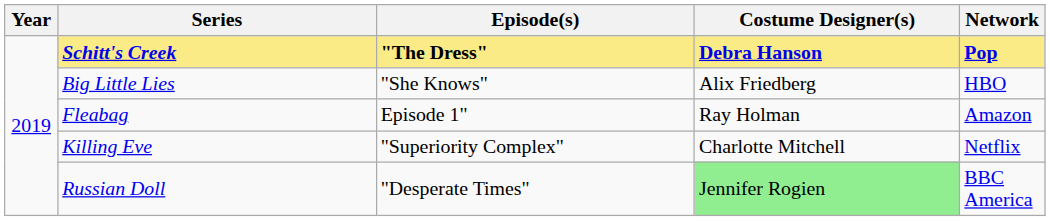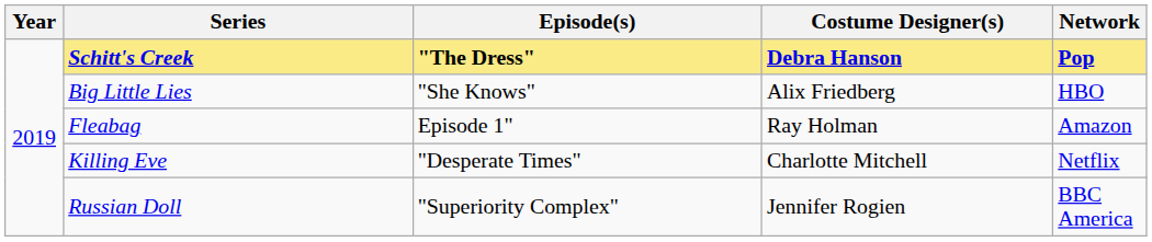Killing Eve | Episode(s): "Superiority Complex" -> "Desperate Times"
Russian Doll | Episode(s): "Desperate Times" -> "Superiority Complex"
Russian Doll | Costume Designer(s): lightgreen background -> no background
